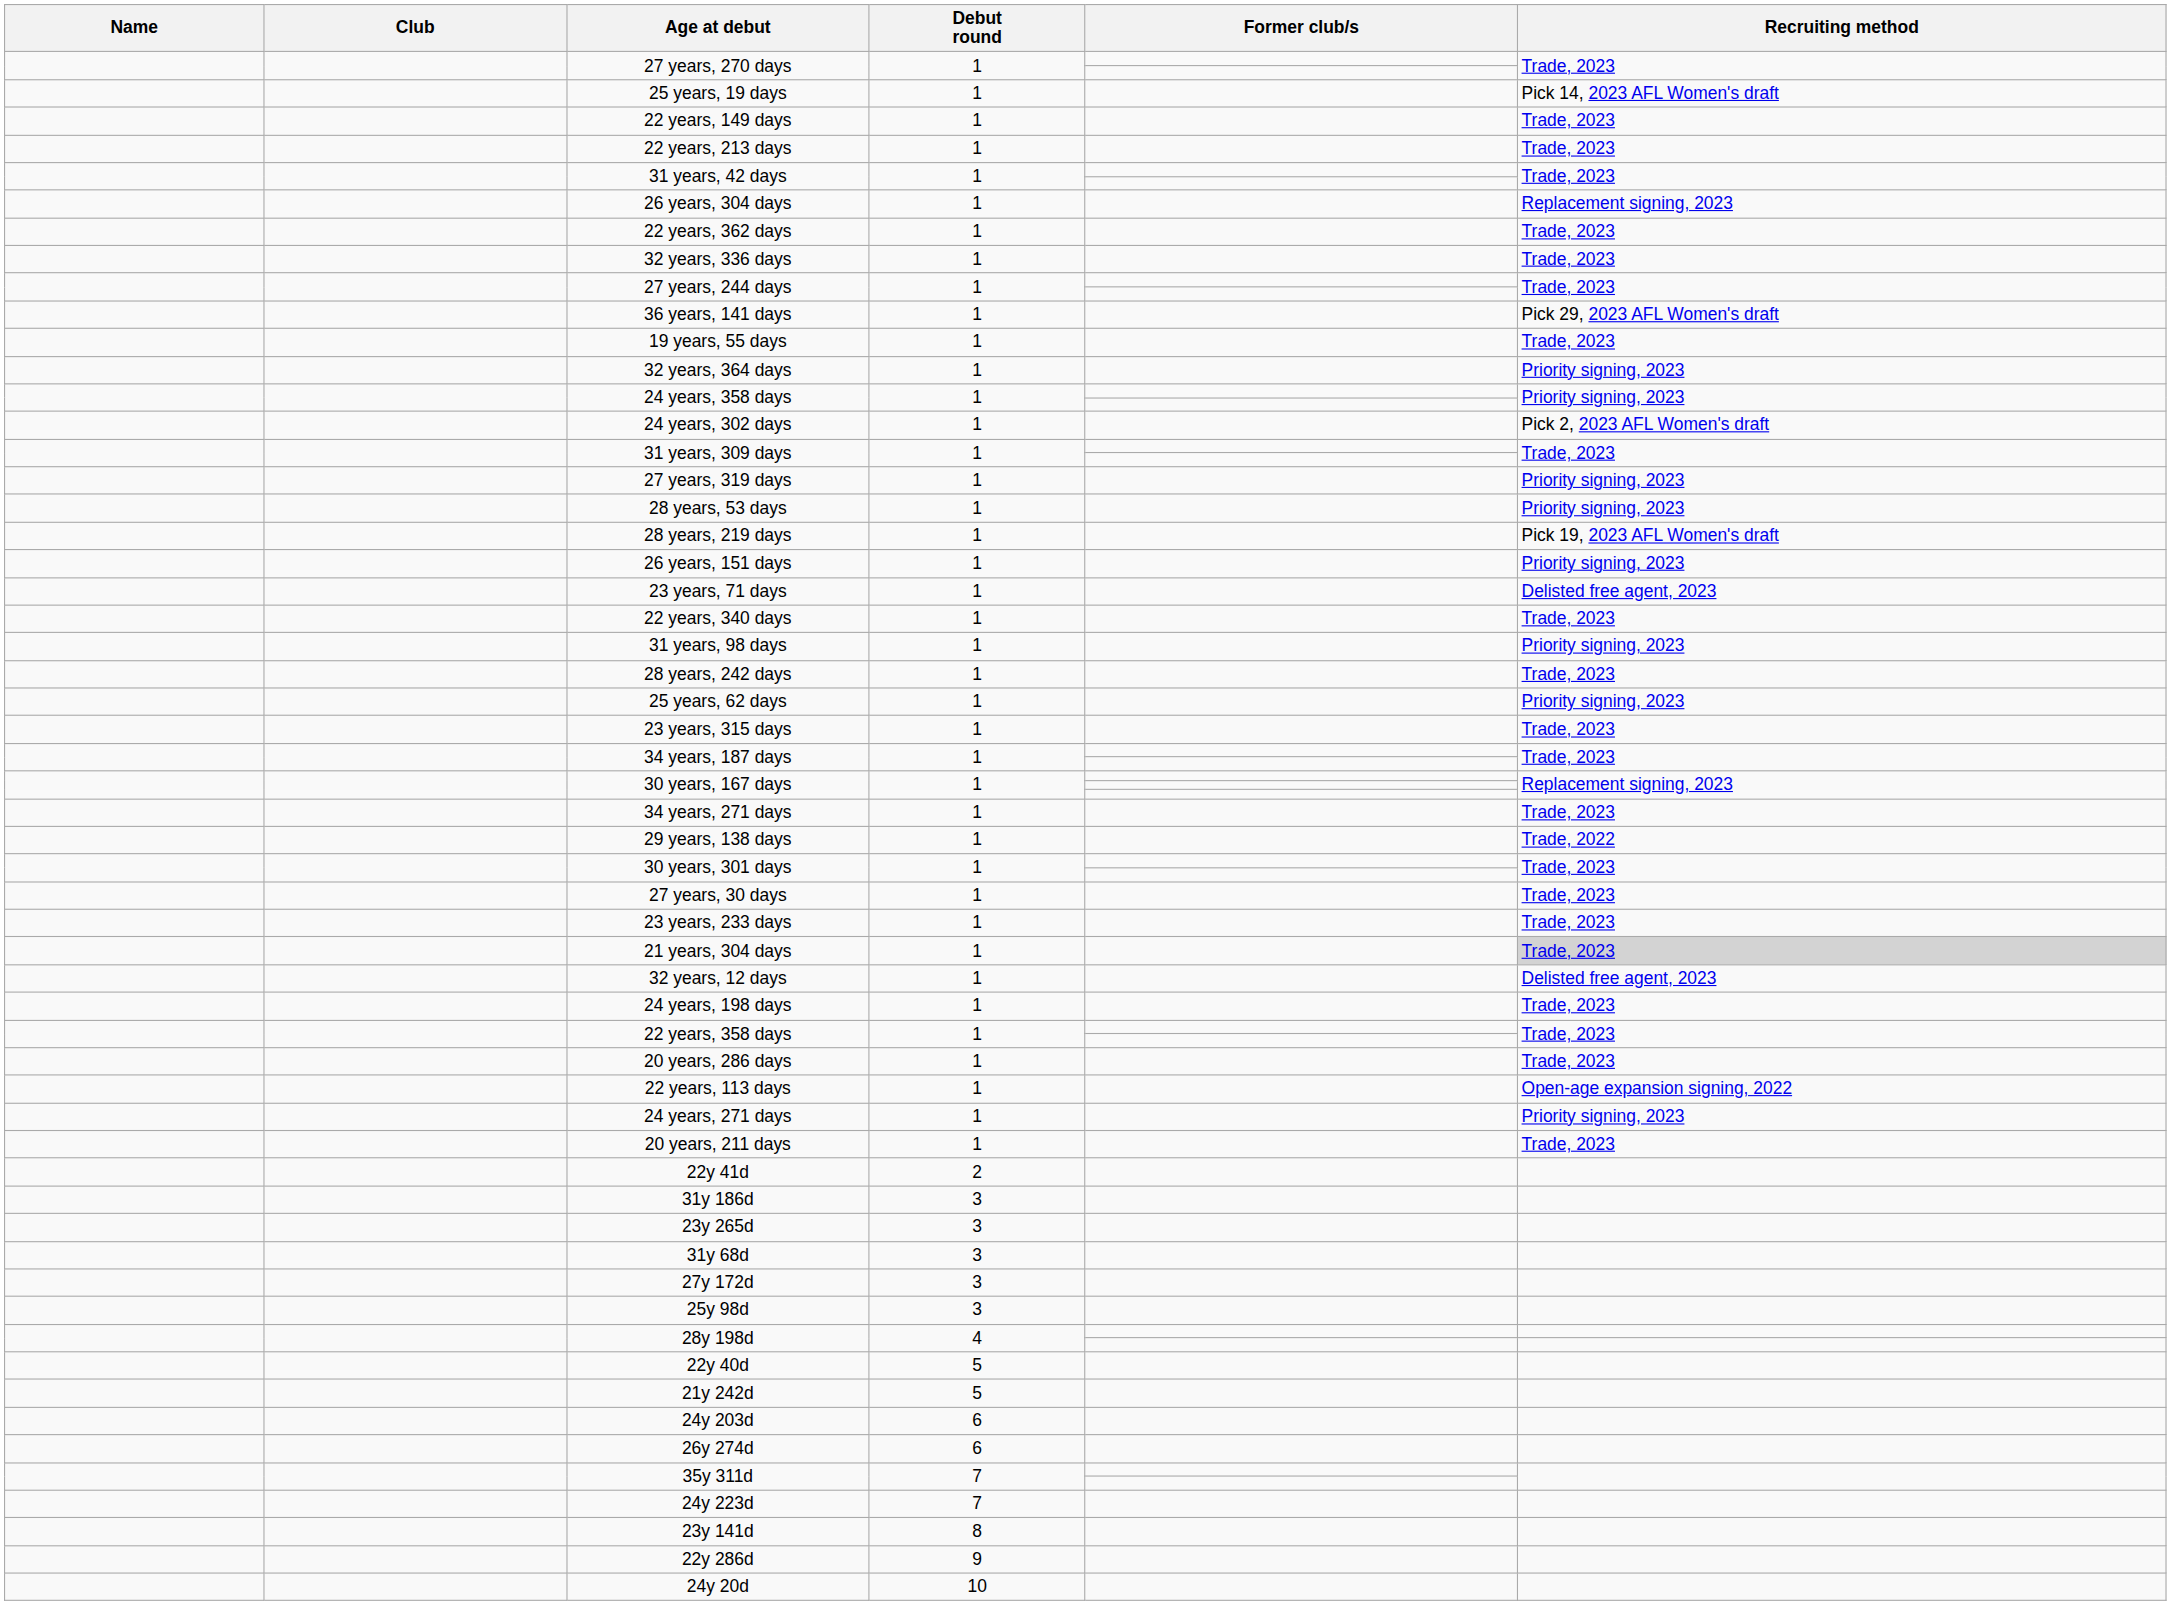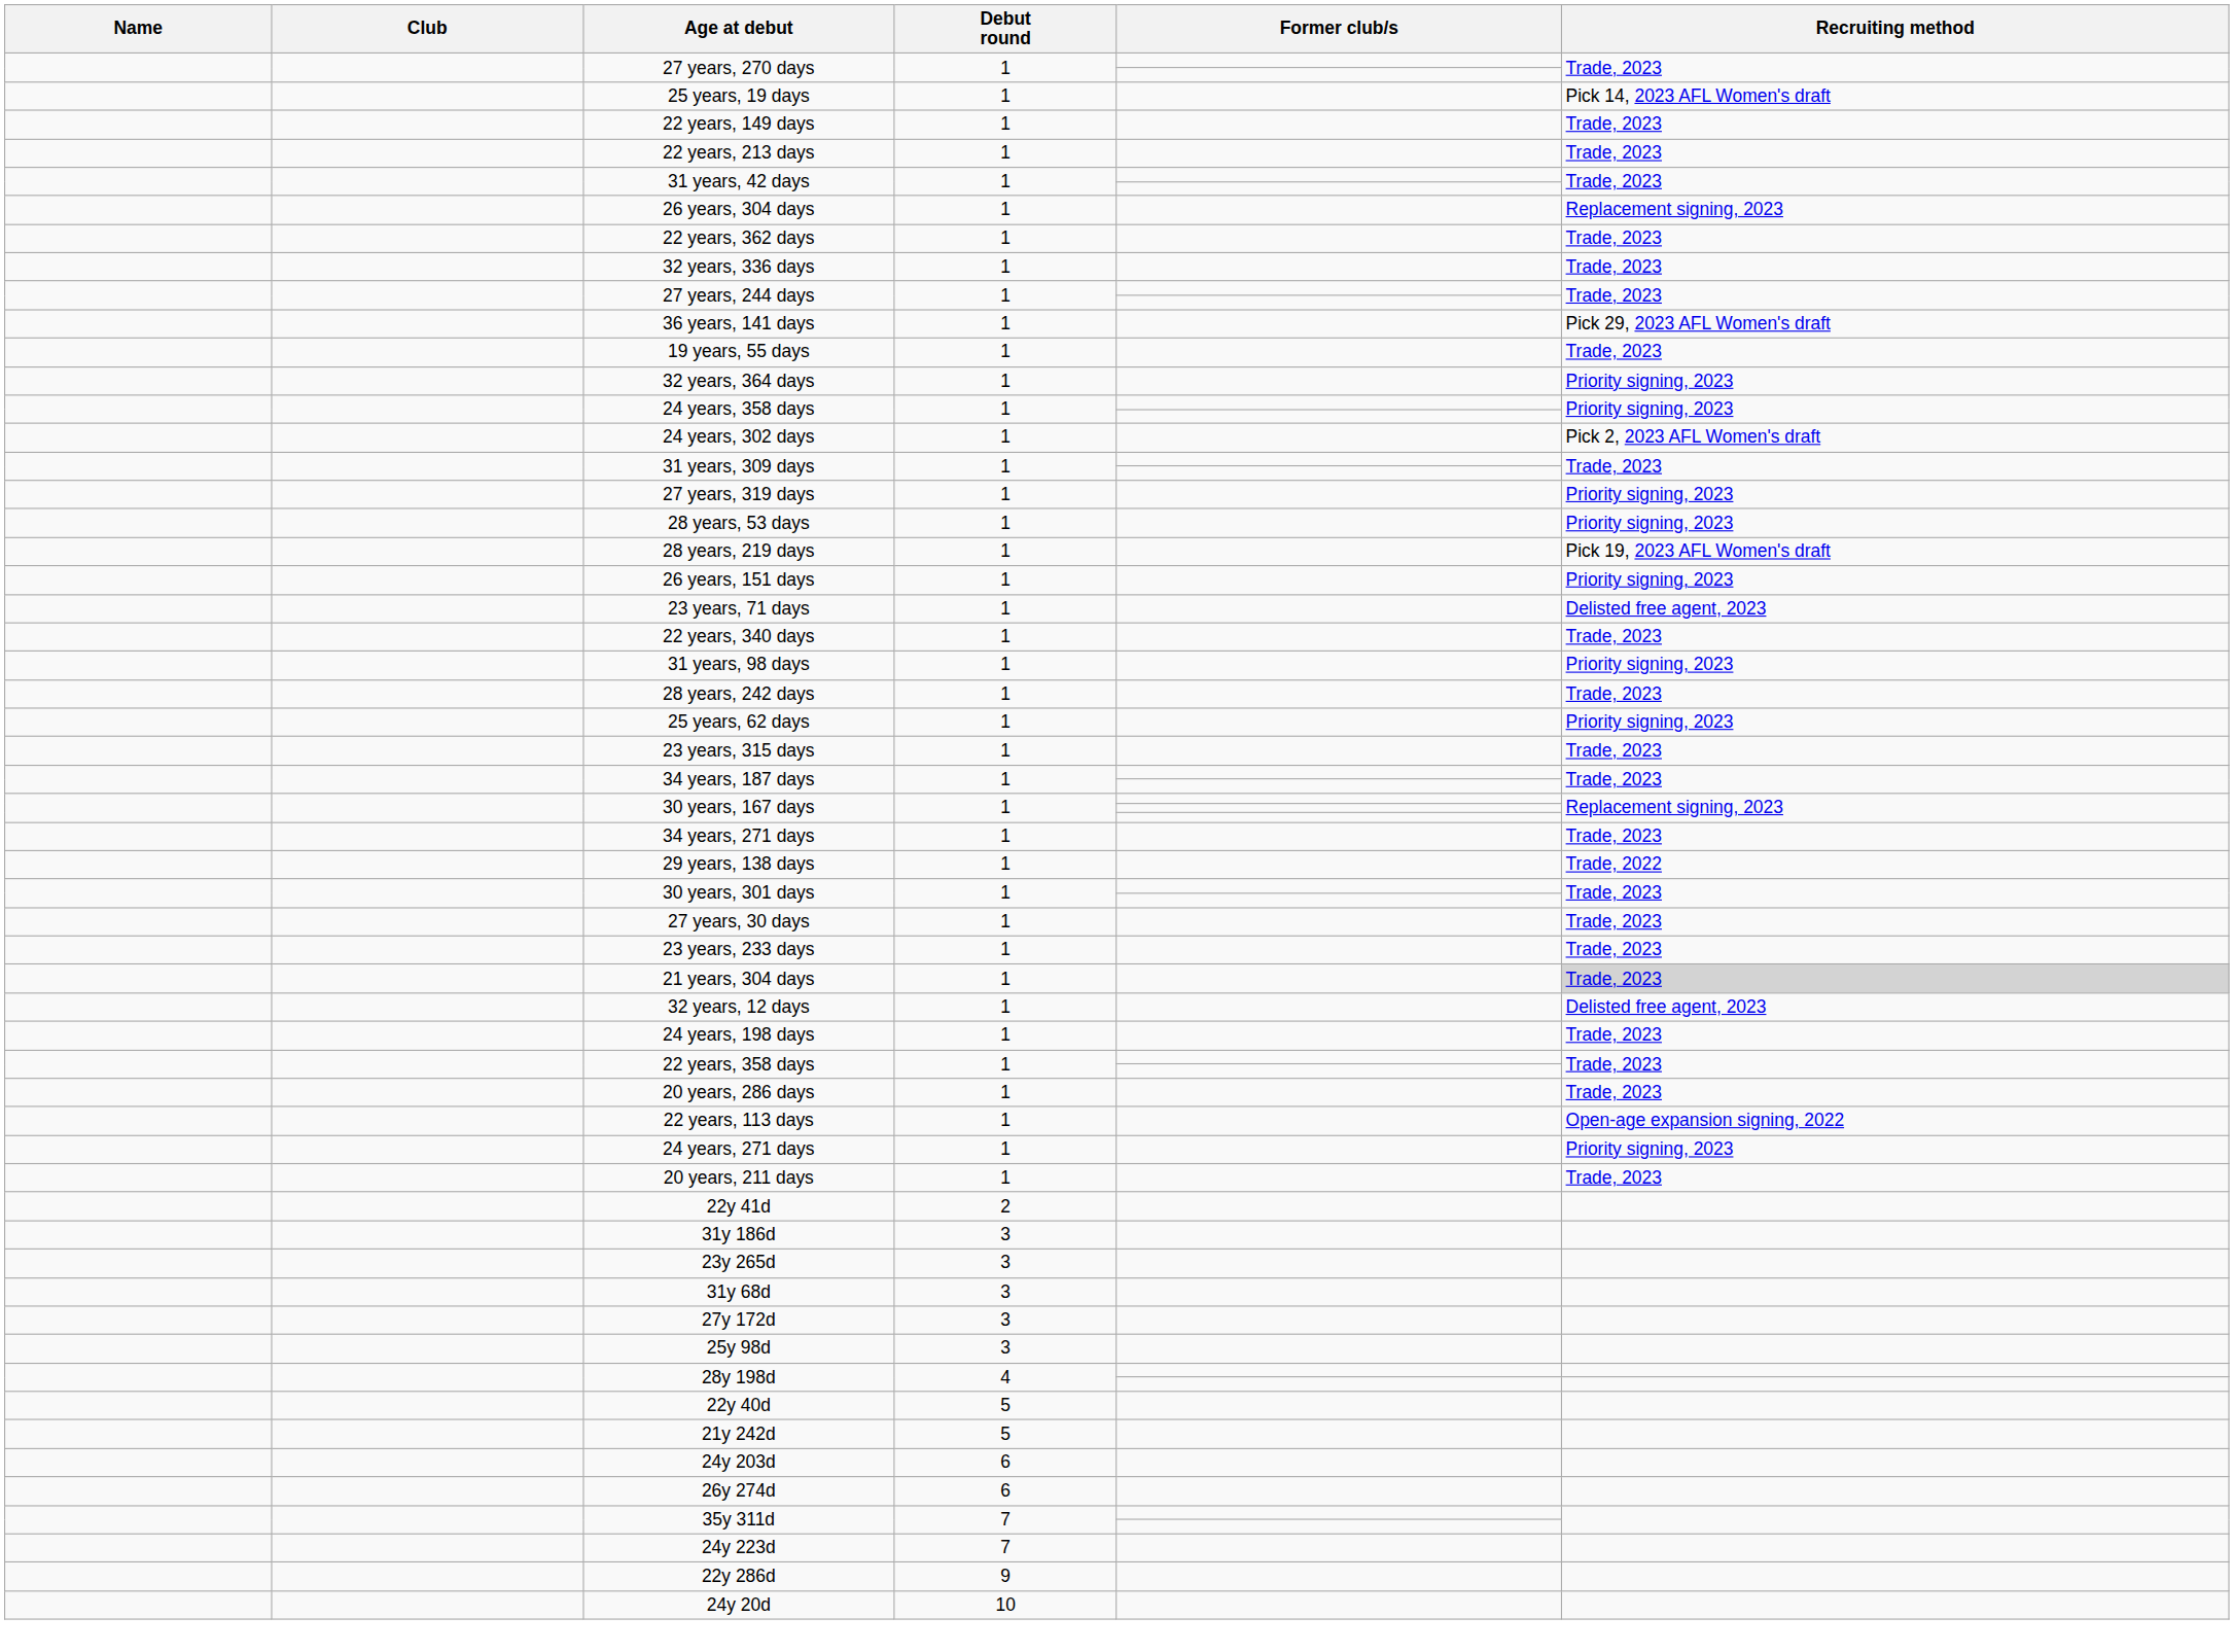- row: 23y 141d | 8
